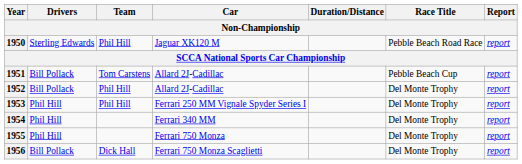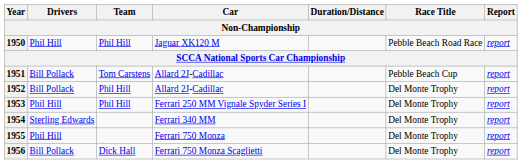1950 | Drivers: Sterling Edwards -> Phil Hill
1954 | Drivers: Phil Hill -> Sterling Edwards
